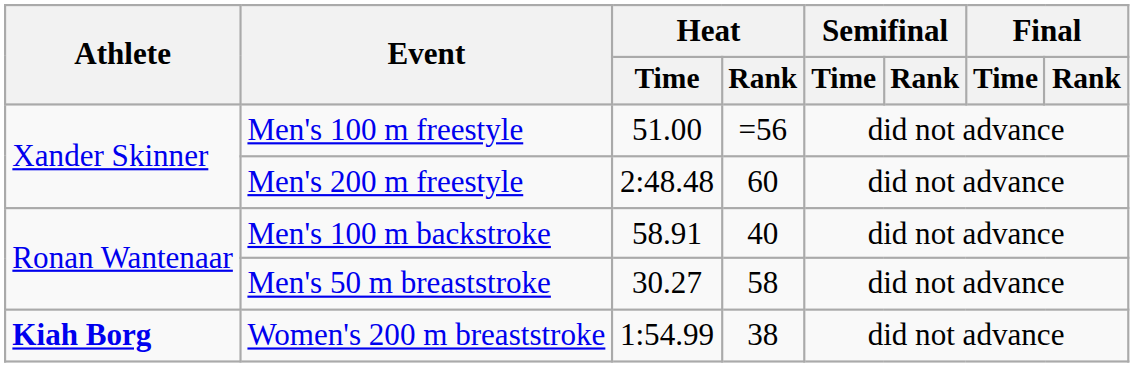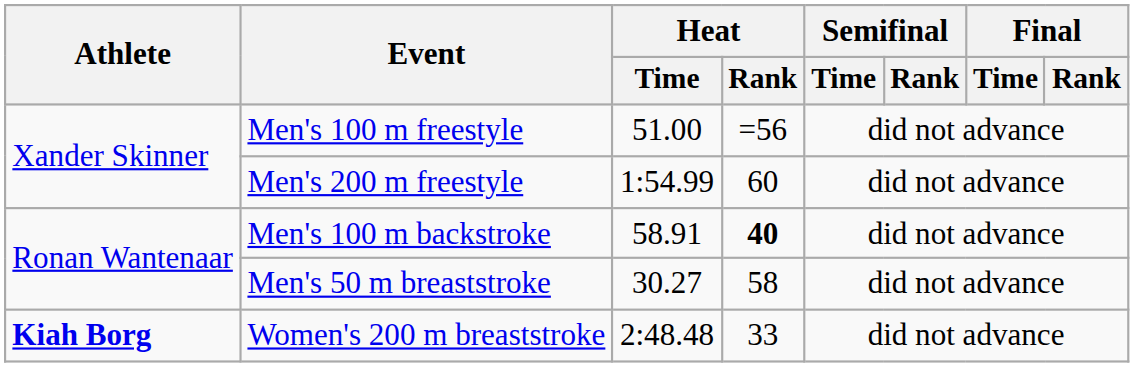Men's 200 m freestyle | Heat / Time: 2:48.48 -> 1:54.99
Men's 100 m backstroke | Heat / Rank: normal -> bold
Women's 200 m breaststroke | Heat / Time: 1:54.99 -> 2:48.48
Women's 200 m breaststroke | Heat / Rank: 38 -> 33
